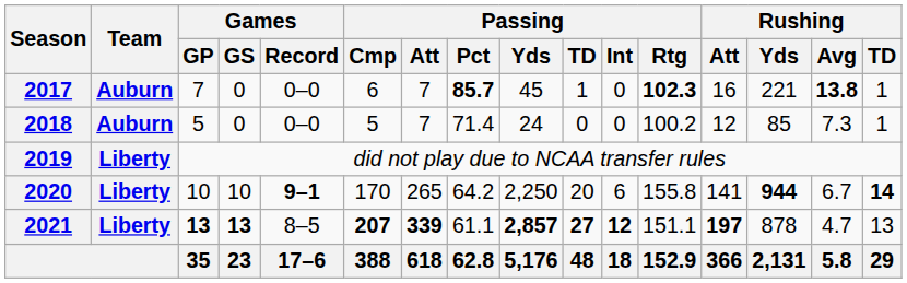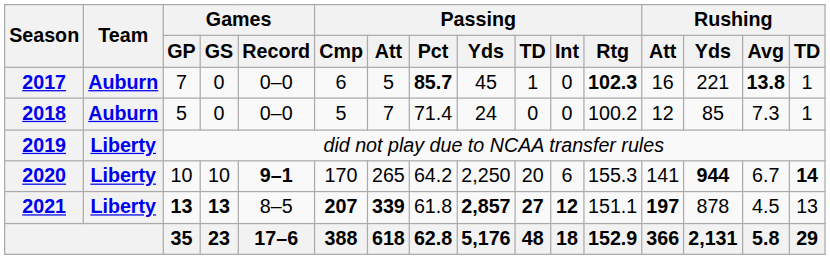2017 | Passing / Att: 7 -> 5
2020 | Passing / Rtg: 155.8 -> 155.3
2021 | Passing / Pct: 61.1 -> 61.8
2021 | Rushing / Avg: 4.7 -> 4.5
